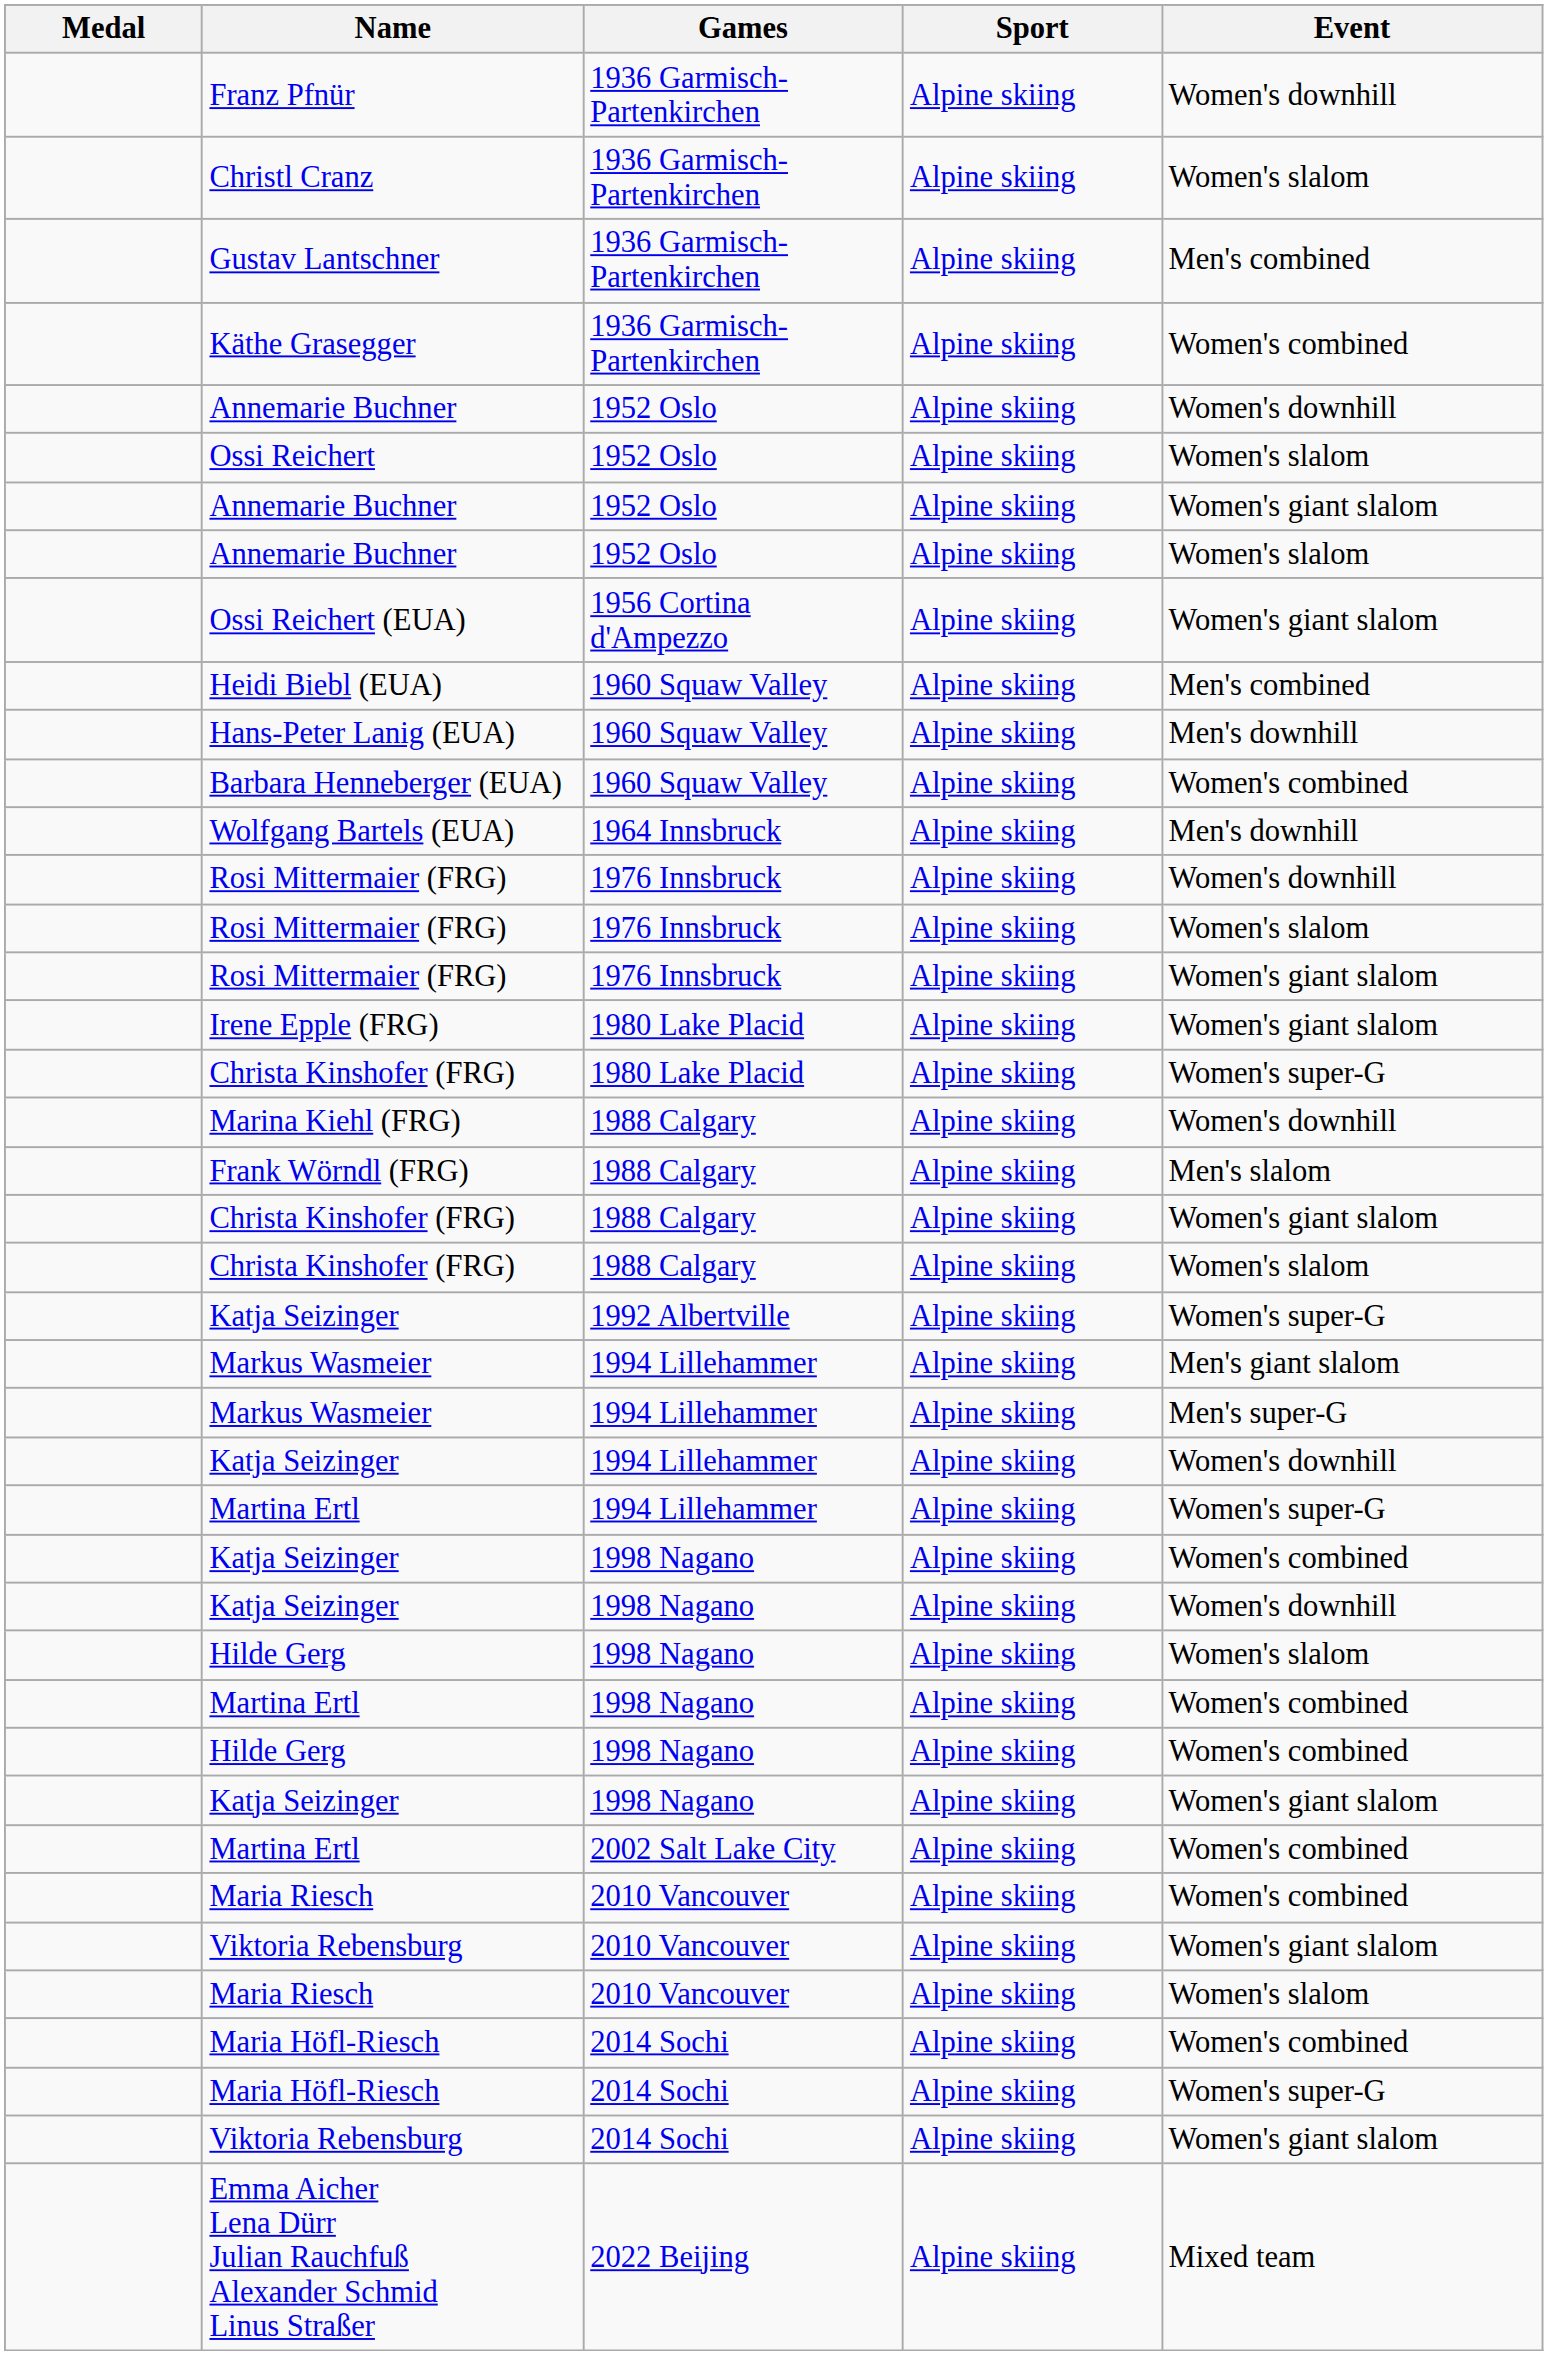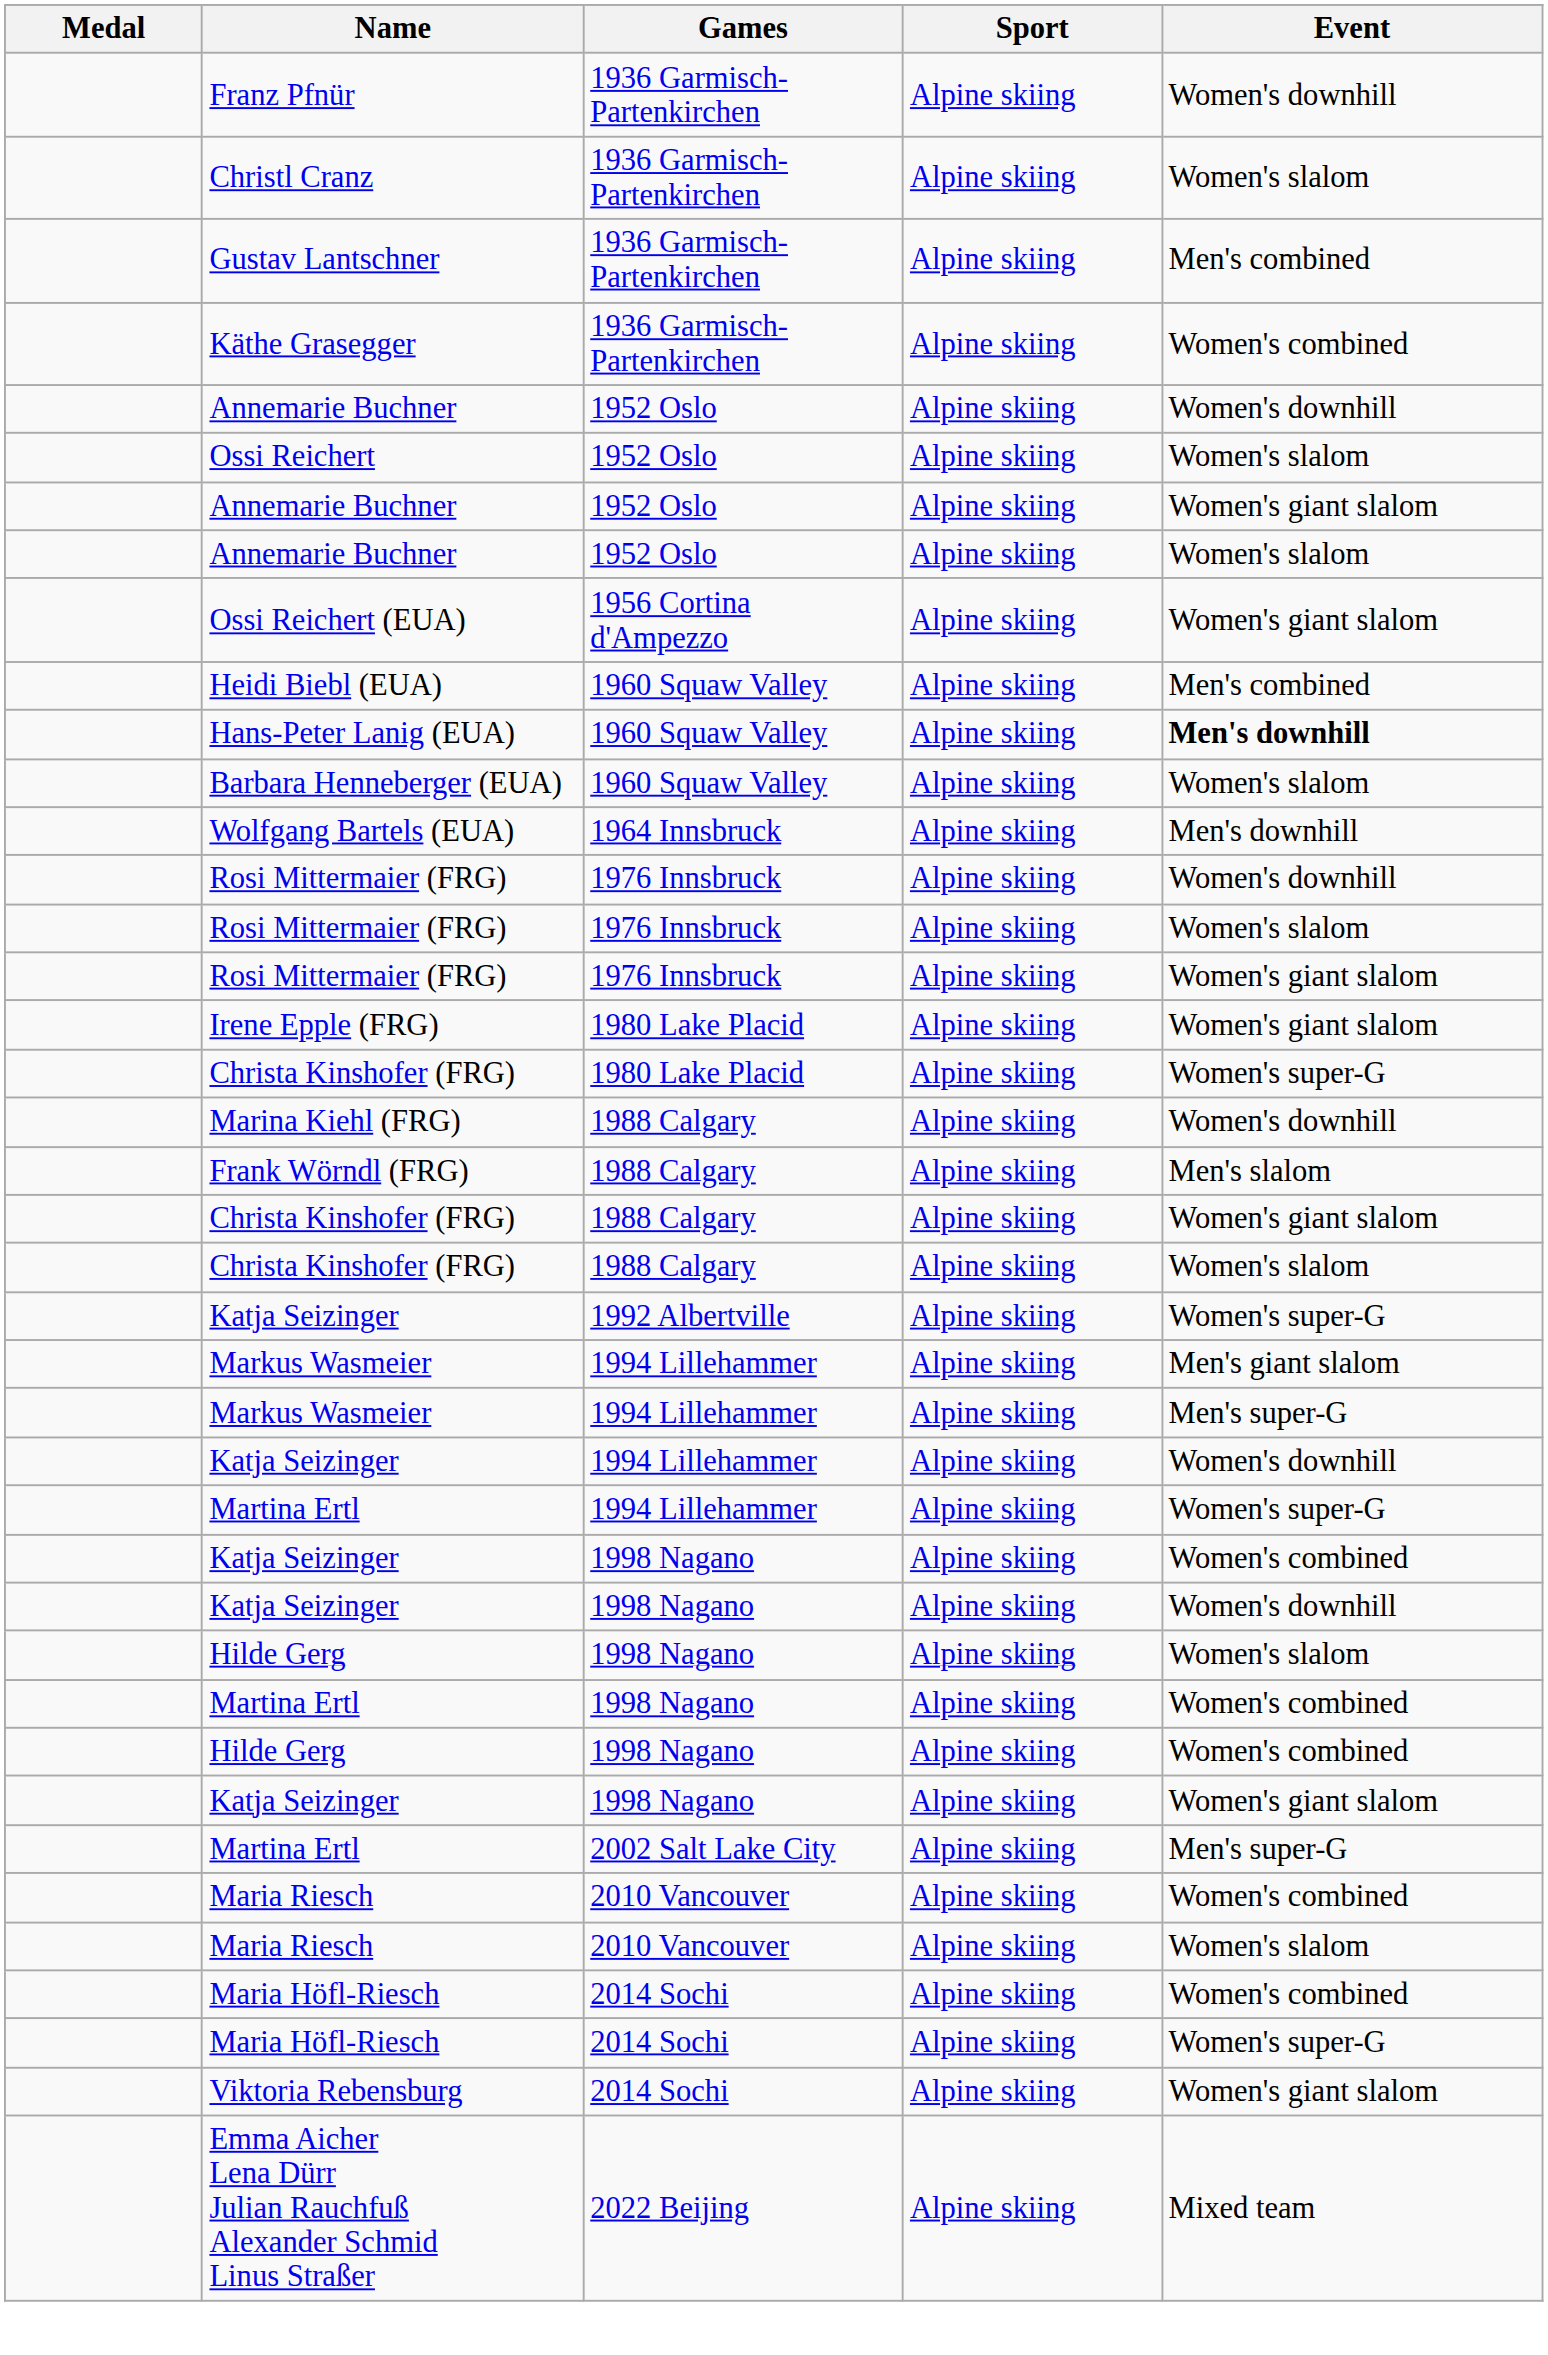Hans-Peter Lanig (EUA) | Event: normal -> bold
Barbara Henneberger (EUA) | Event: Women's combined -> Women's slalom
Martina Ertl / 2002 Salt Lake City | Event: Women's combined -> Men's super-G
- row: Viktoria Rebensburg | 2010 Vancouver | Alpine skiing | Women's giant slalom
